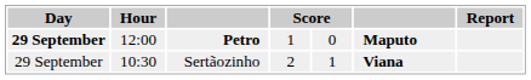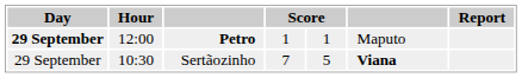Petro | column 5: 0 -> 1
Petro | column 6: bold -> normal
Sertãozinho | column 4: 2 -> 7
Sertãozinho | column 5: 1 -> 5
